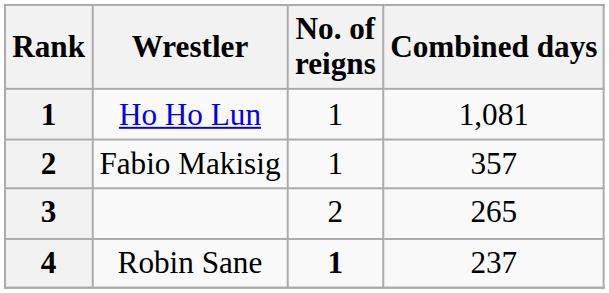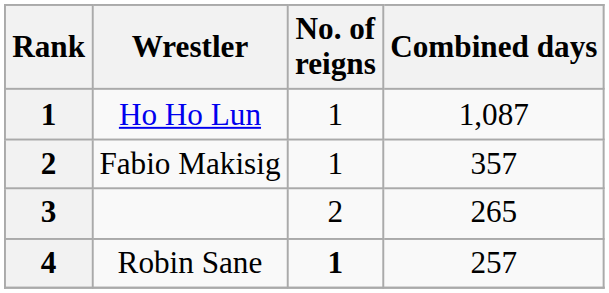Ho Ho Lun | Combined days: 1,081 -> 1,087
Robin Sane | Combined days: 237 -> 257
